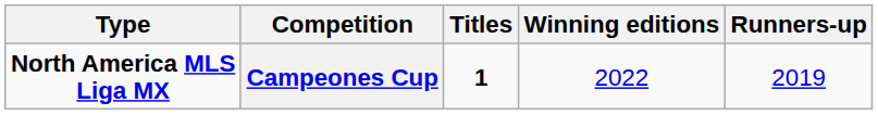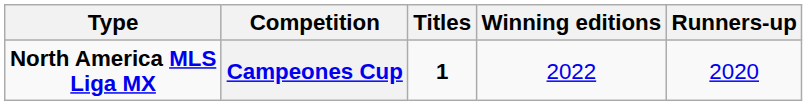Campeones Cup | Runners-up: 2019 -> 2020
